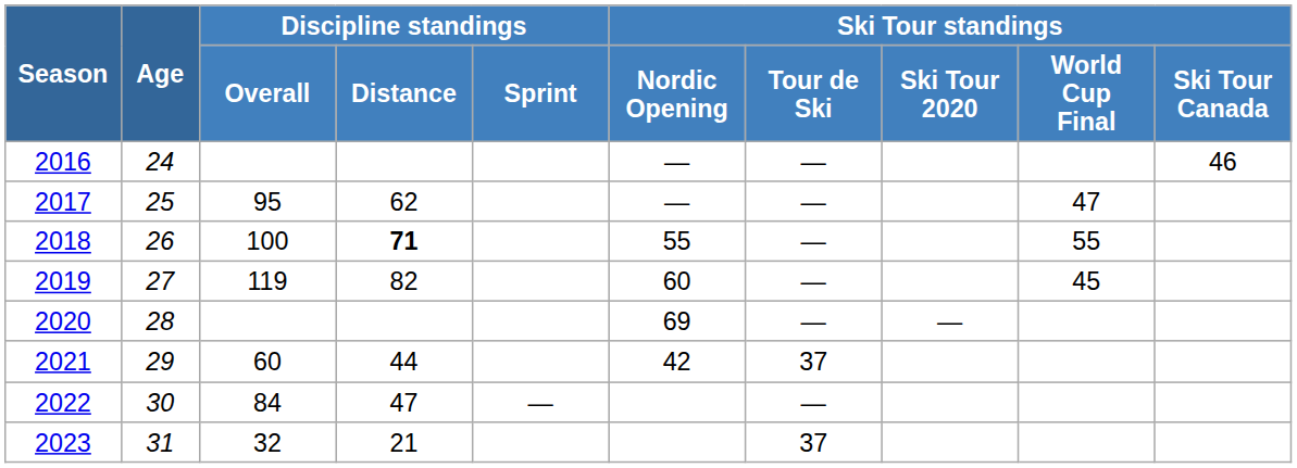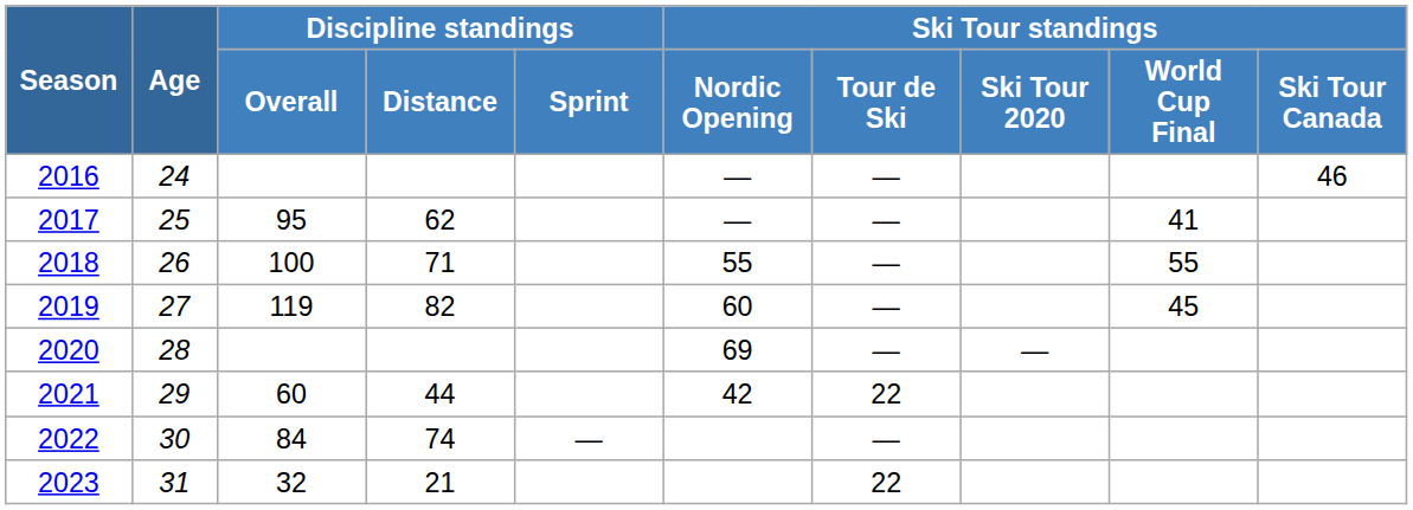2017 | Ski Tour standings / World Cup Final: 47 -> 41
2018 | Discipline standings / Distance: bold -> normal
2021 | Ski Tour standings / Tour de Ski: 37 -> 22
2022 | Discipline standings / Distance: 47 -> 74
2023 | Ski Tour standings / Tour de Ski: 37 -> 22
